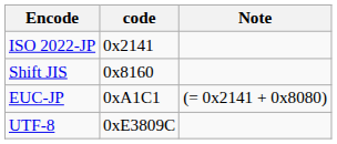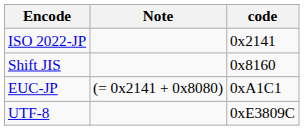columns swapped: code <-> Note
